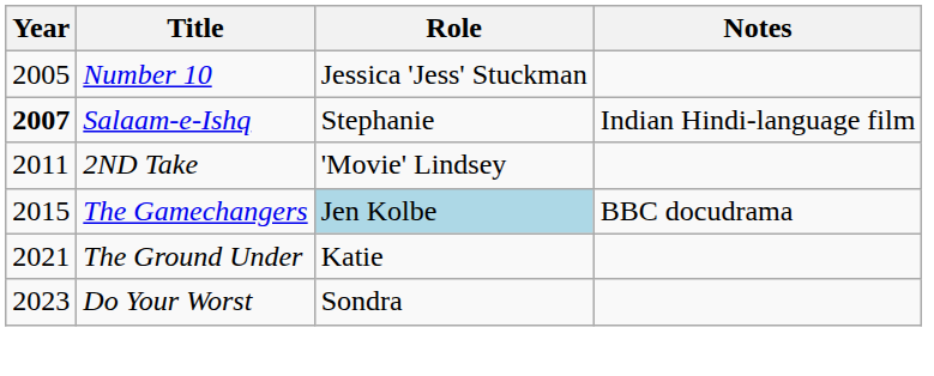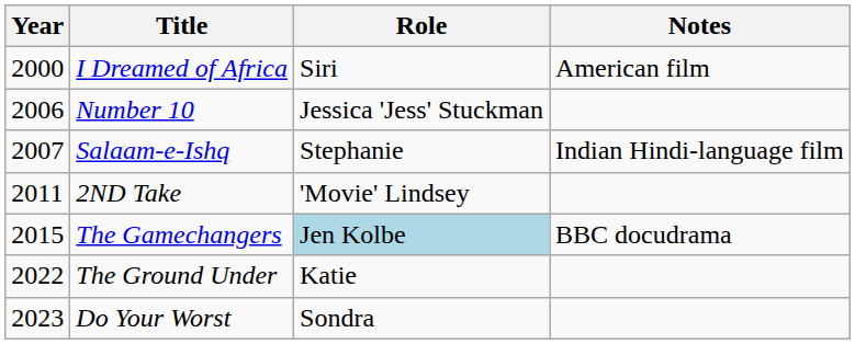+ row: 2000 | I Dreamed of Africa | Siri | American film
Number 10 | Year: 2005 -> 2006
Salaam-e-Ishq | Year: bold -> normal
The Ground Under | Year: 2021 -> 2022
